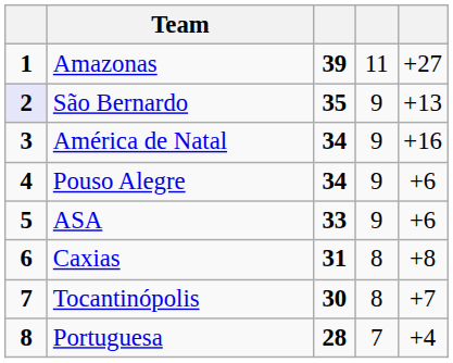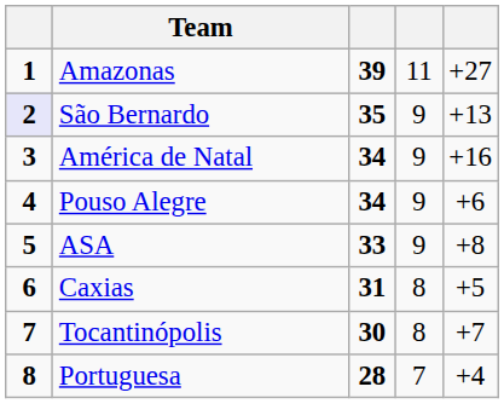ASA | column 5: +6 -> +8
Caxias | column 5: +8 -> +5
